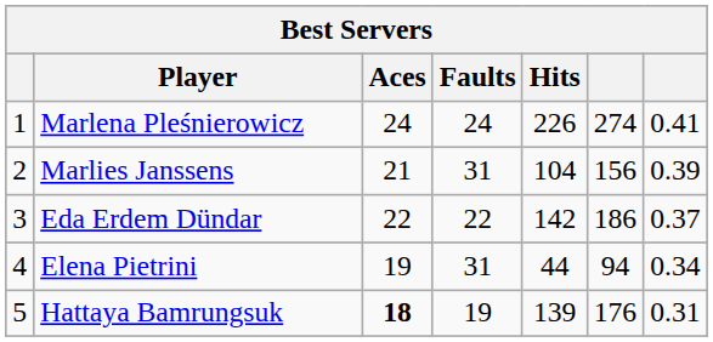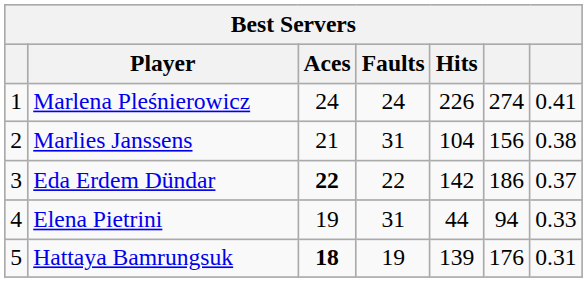Marlies Janssens | column 7: 0.39 -> 0.38
Eda Erdem Dündar | Aces: normal -> bold
Elena Pietrini | column 7: 0.34 -> 0.33
